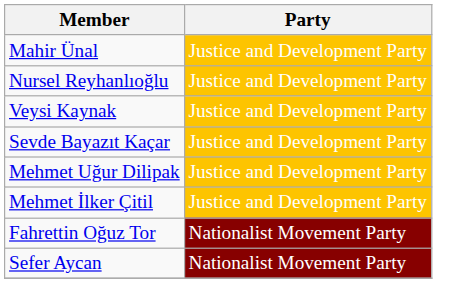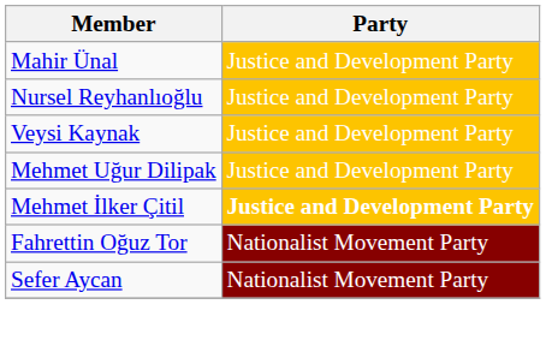- row: Sevde Bayazıt Kaçar | Justice and Development Party
Mehmet İlker Çitil | Party: normal -> bold
